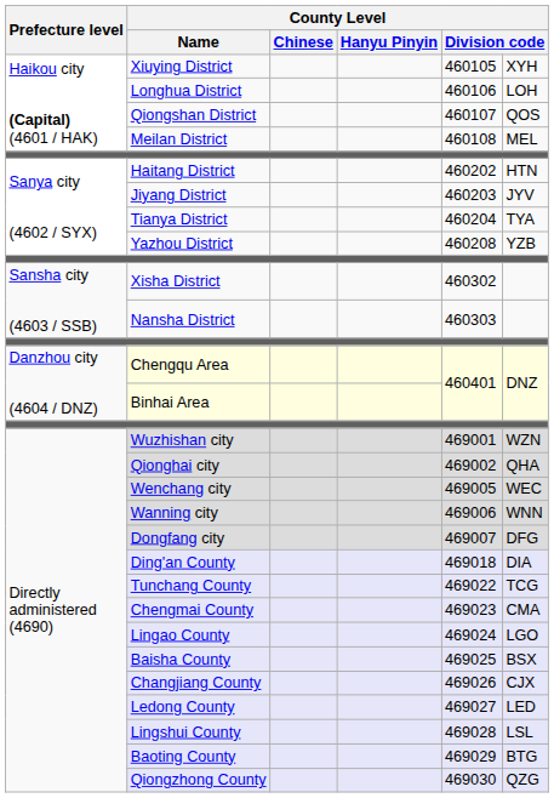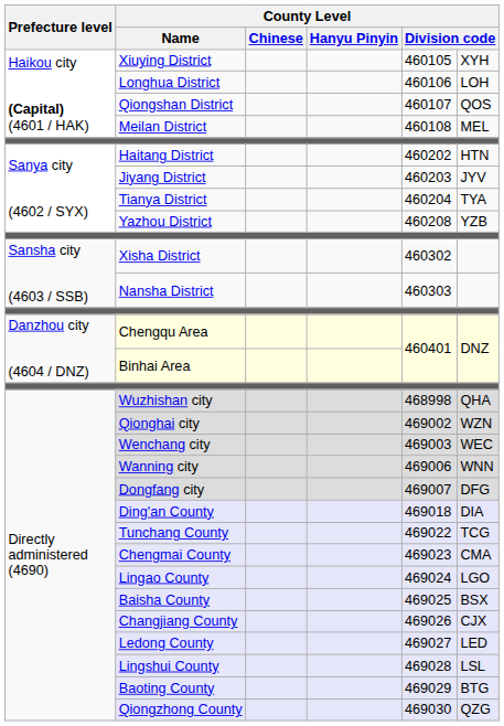Wuzhishan city | column 5: 469001 -> 468998
Wuzhishan city | column 6: WZN -> QHA
Qionghai city | column 6: QHA -> WZN
Wenchang city | column 5: 469005 -> 469003
